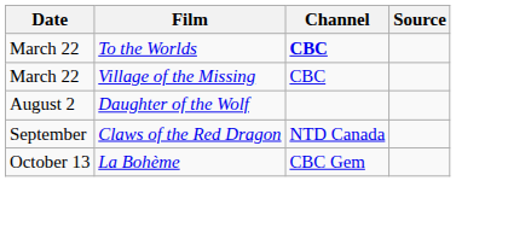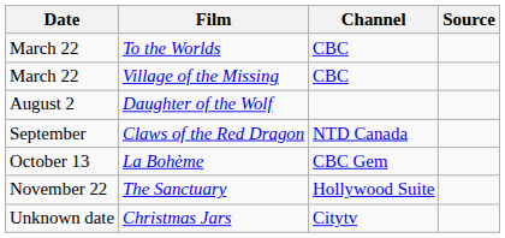To the Worlds | Channel: bold -> normal
+ row: November 22 | The Sanctuary | Hollywood Suite
+ row: Unknown date | Christmas Jars | Citytv
